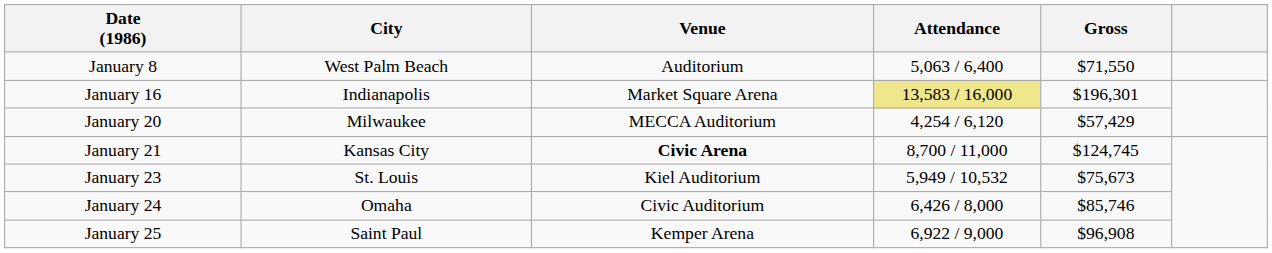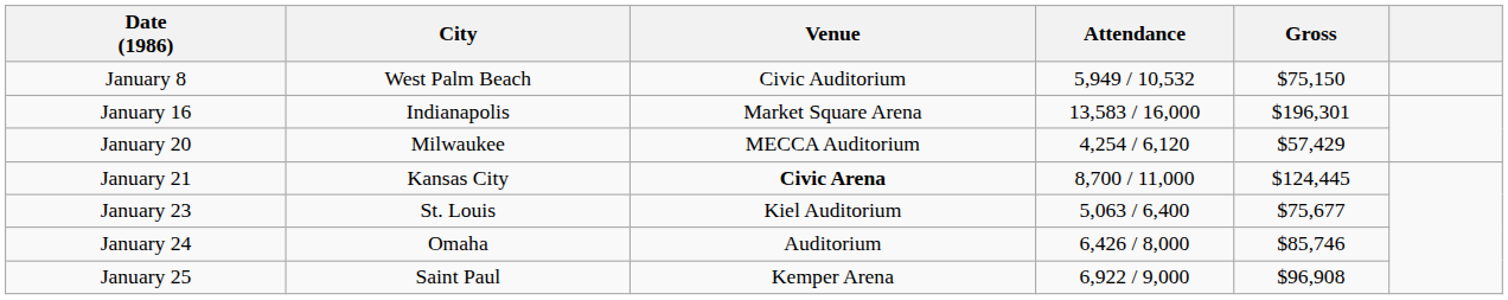January 8 | Venue: Auditorium -> Civic Auditorium
January 8 | Attendance: 5,063 / 6,400 -> 5,949 / 10,532
January 8 | Gross: $71,550 -> $75,150
January 16 | Attendance: khaki background -> no background
January 21 | Gross: $124,745 -> $124,445
January 23 | Attendance: 5,949 / 10,532 -> 5,063 / 6,400
January 23 | Gross: $75,673 -> $75,677
January 24 | Venue: Civic Auditorium -> Auditorium
